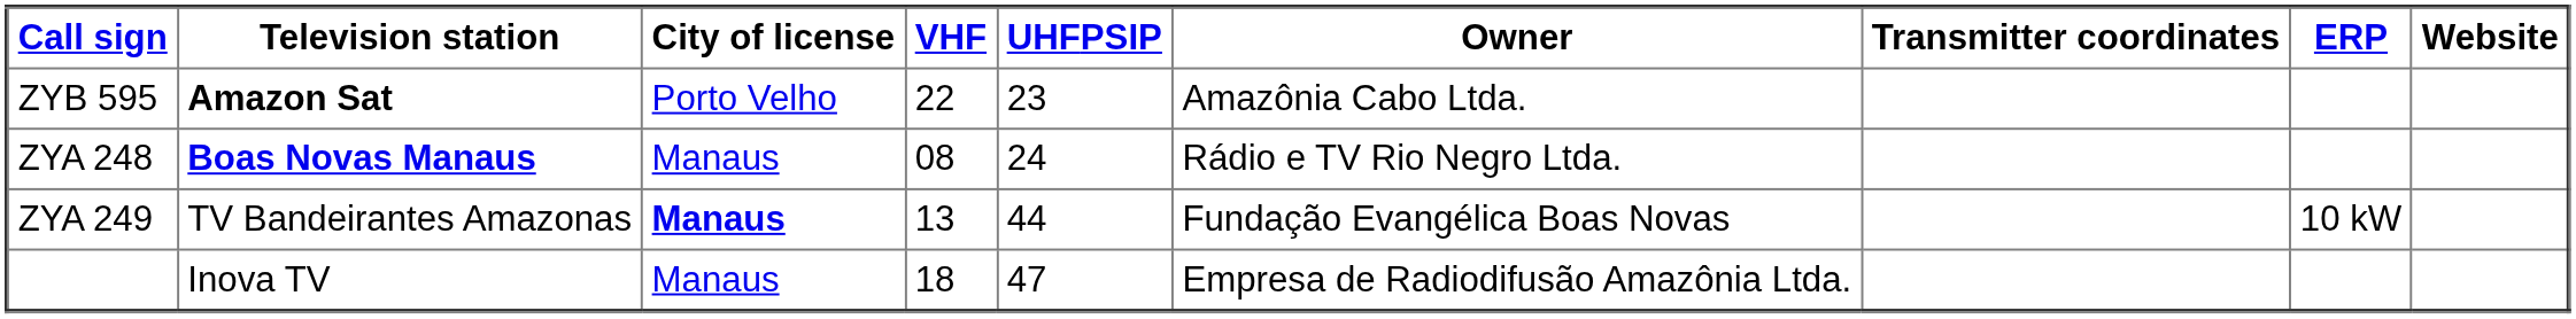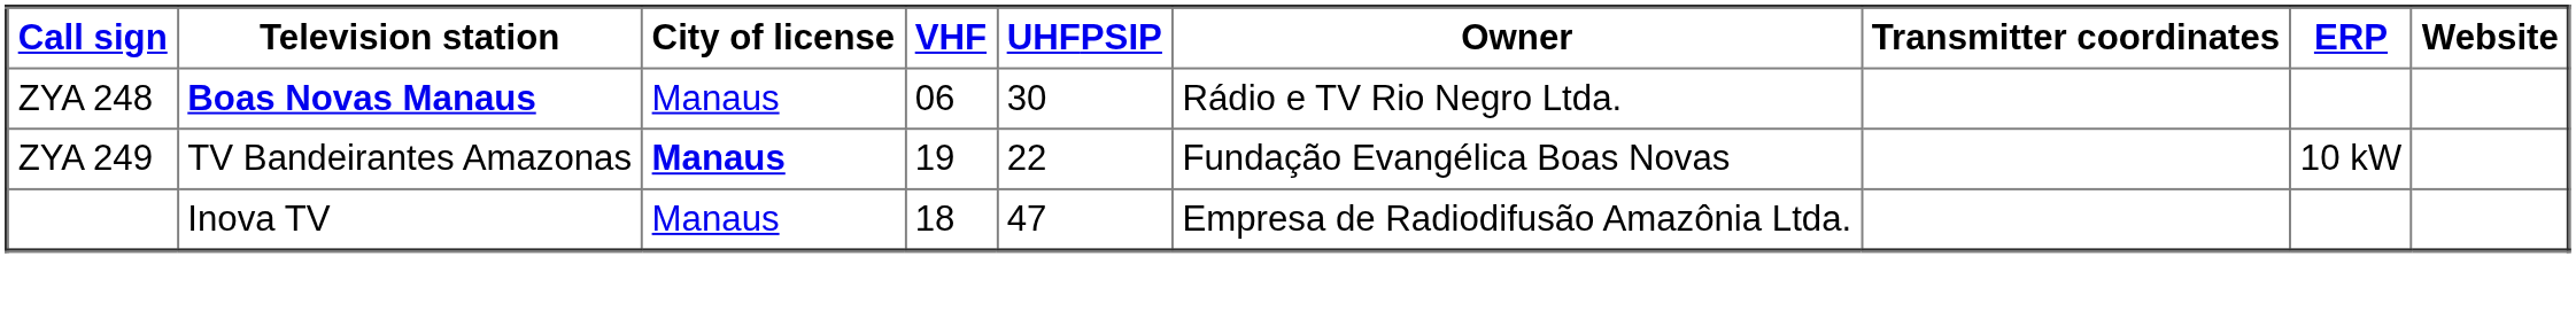- row: ZYB 595 | Amazon Sat | Porto Velho | 22 | 23 | Amazônia Cabo Ltda.
ZYA 248 | VHF: 08 -> 06
ZYA 248 | UHFPSIP: 24 -> 30
ZYA 249 | VHF: 13 -> 19
ZYA 249 | UHFPSIP: 44 -> 22
